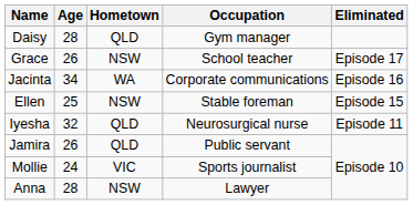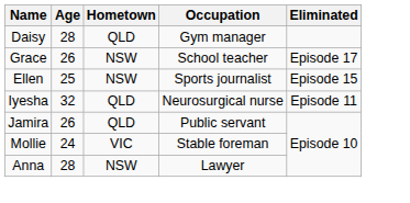- row: Jacinta | 34 | WA | Corporate communications | Episode 16
Ellen | Occupation: Stable foreman -> Sports journalist
Mollie | Occupation: Sports journalist -> Stable foreman
